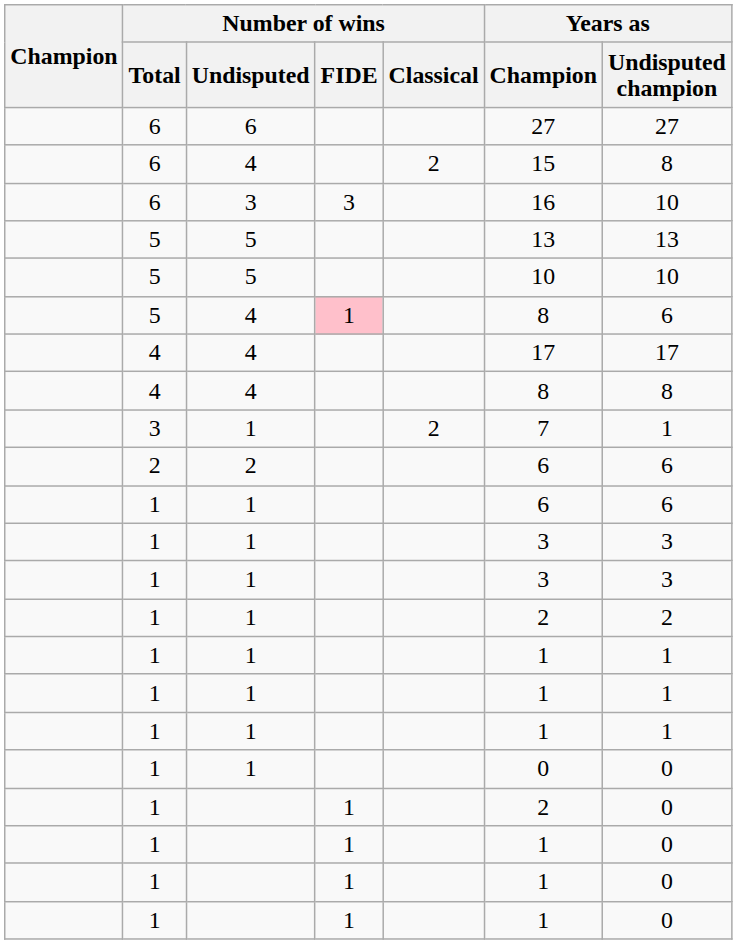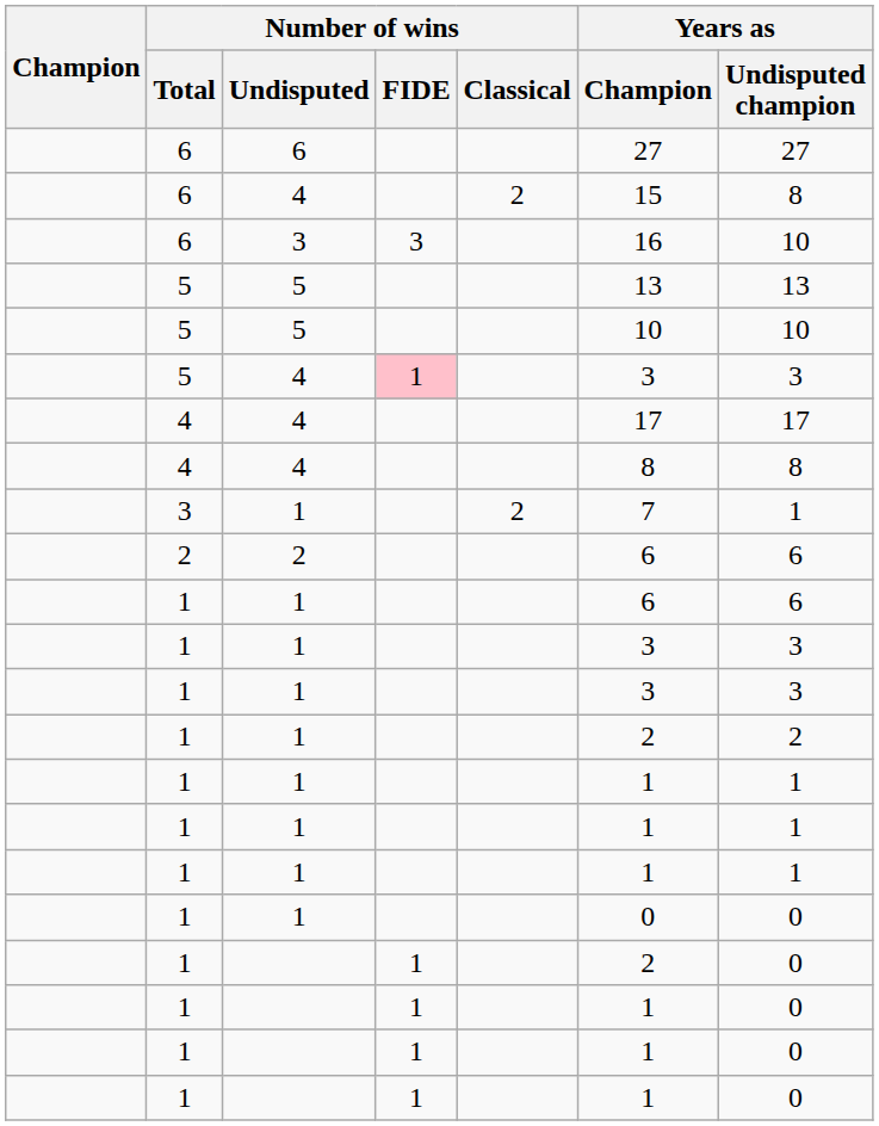5 / 4 | Years as / Champion: 8 -> 3
5 / 4 | Years as / Undisputed champion: 6 -> 3
